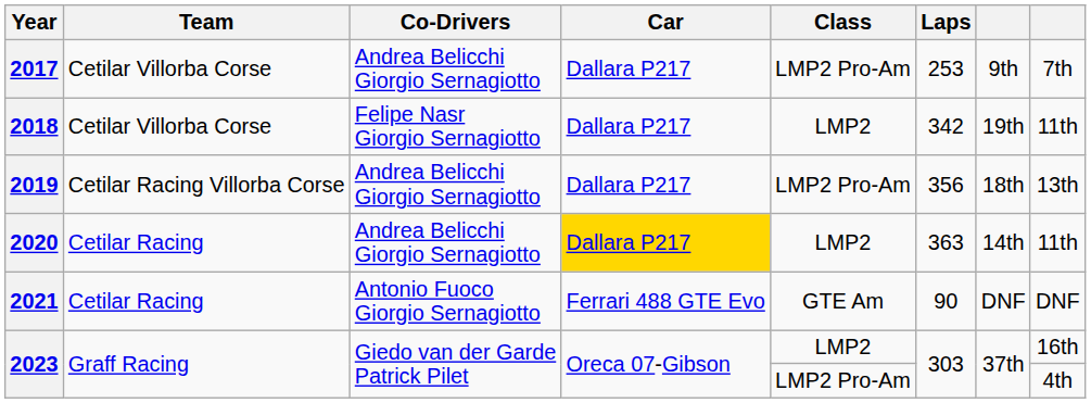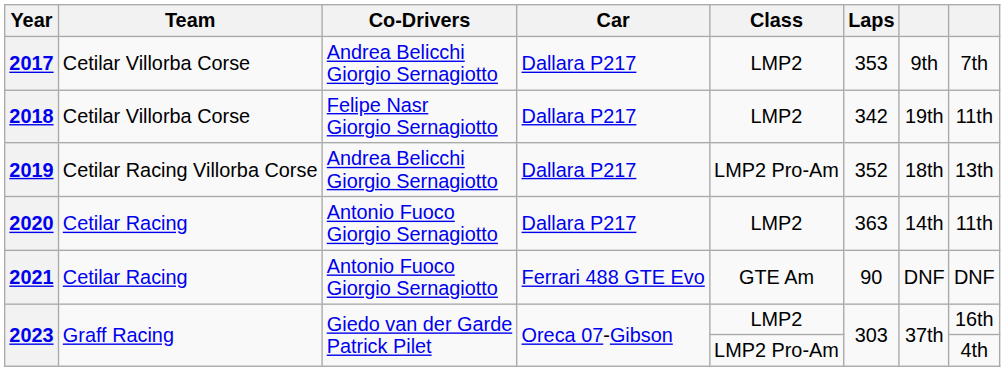2017 | Class: LMP2 Pro-Am -> LMP2
2017 | Laps: 253 -> 353
2019 | Laps: 356 -> 352
2020 | Co-Drivers: Andrea Belicchi Giorgio Sernagiotto -> Antonio Fuoco Giorgio Sernagiotto
2020 | Car: gold background -> no background
